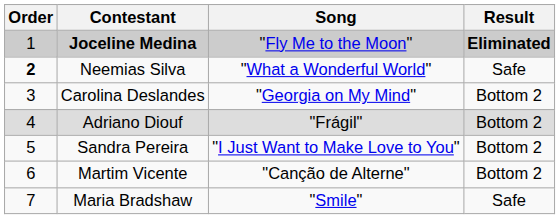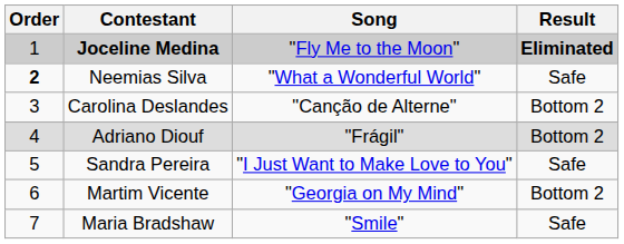Carolina Deslandes | Song: "Georgia on My Mind" -> "Canção de Alterne"
Sandra Pereira | Result: Bottom 2 -> Safe
Martim Vicente | Song: "Canção de Alterne" -> "Georgia on My Mind"
